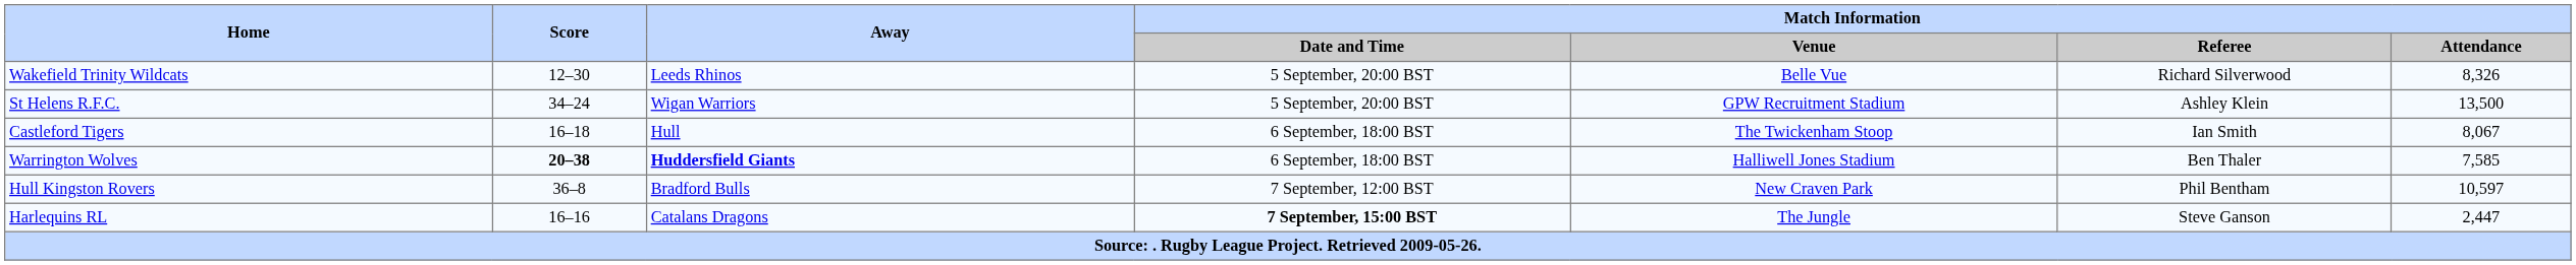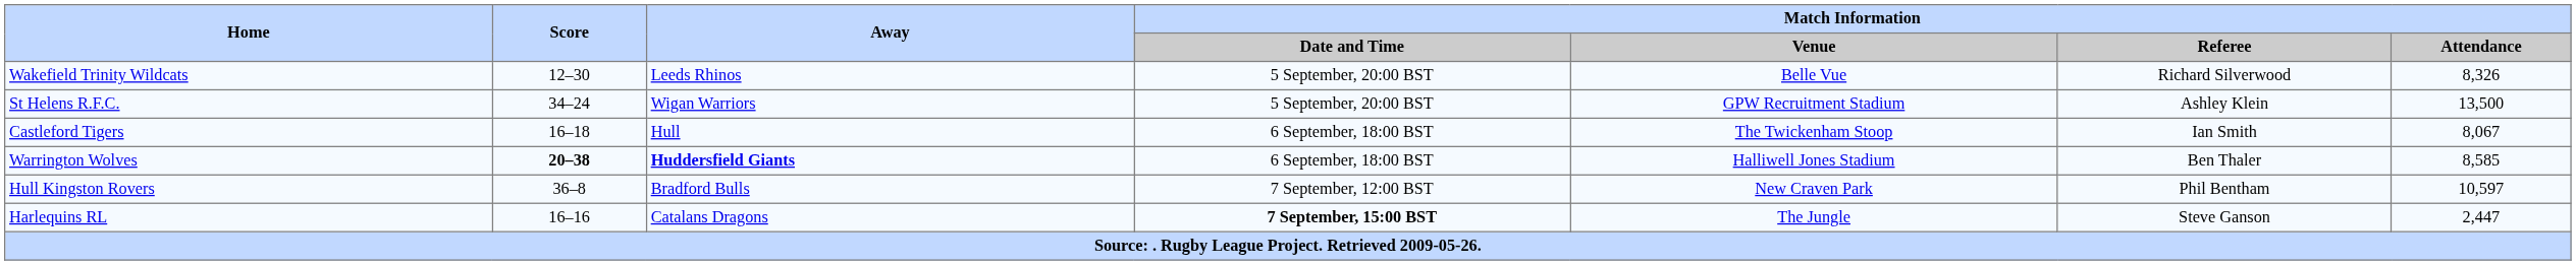Warrington Wolves | Match Information / Attendance: 7,585 -> 8,585
